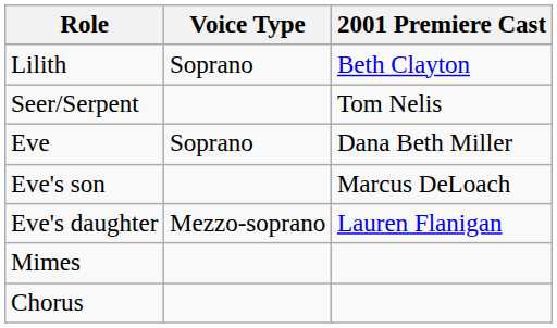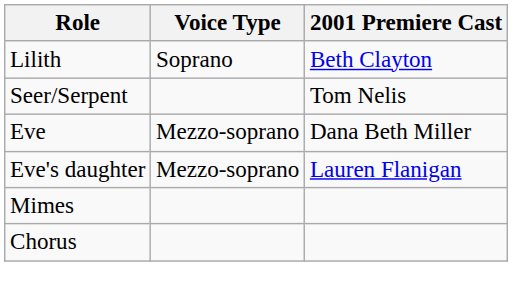Eve | Voice Type: Soprano -> Mezzo-soprano
- row: Eve's son | Marcus DeLoach
